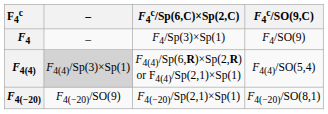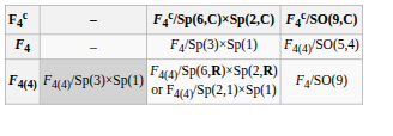F4 | F4c/SO(9,C): F4/SO(9) -> F4(4)/SO(5,4)
F4(4) | F4c/SO(9,C): F4(4)/SO(5,4) -> F4/SO(9)
- row: F4(−20) | F4(−20)/SO(9) | F4(−20)/Sp(2,1)×Sp(1) | F4(−20)/SO(8,1)
